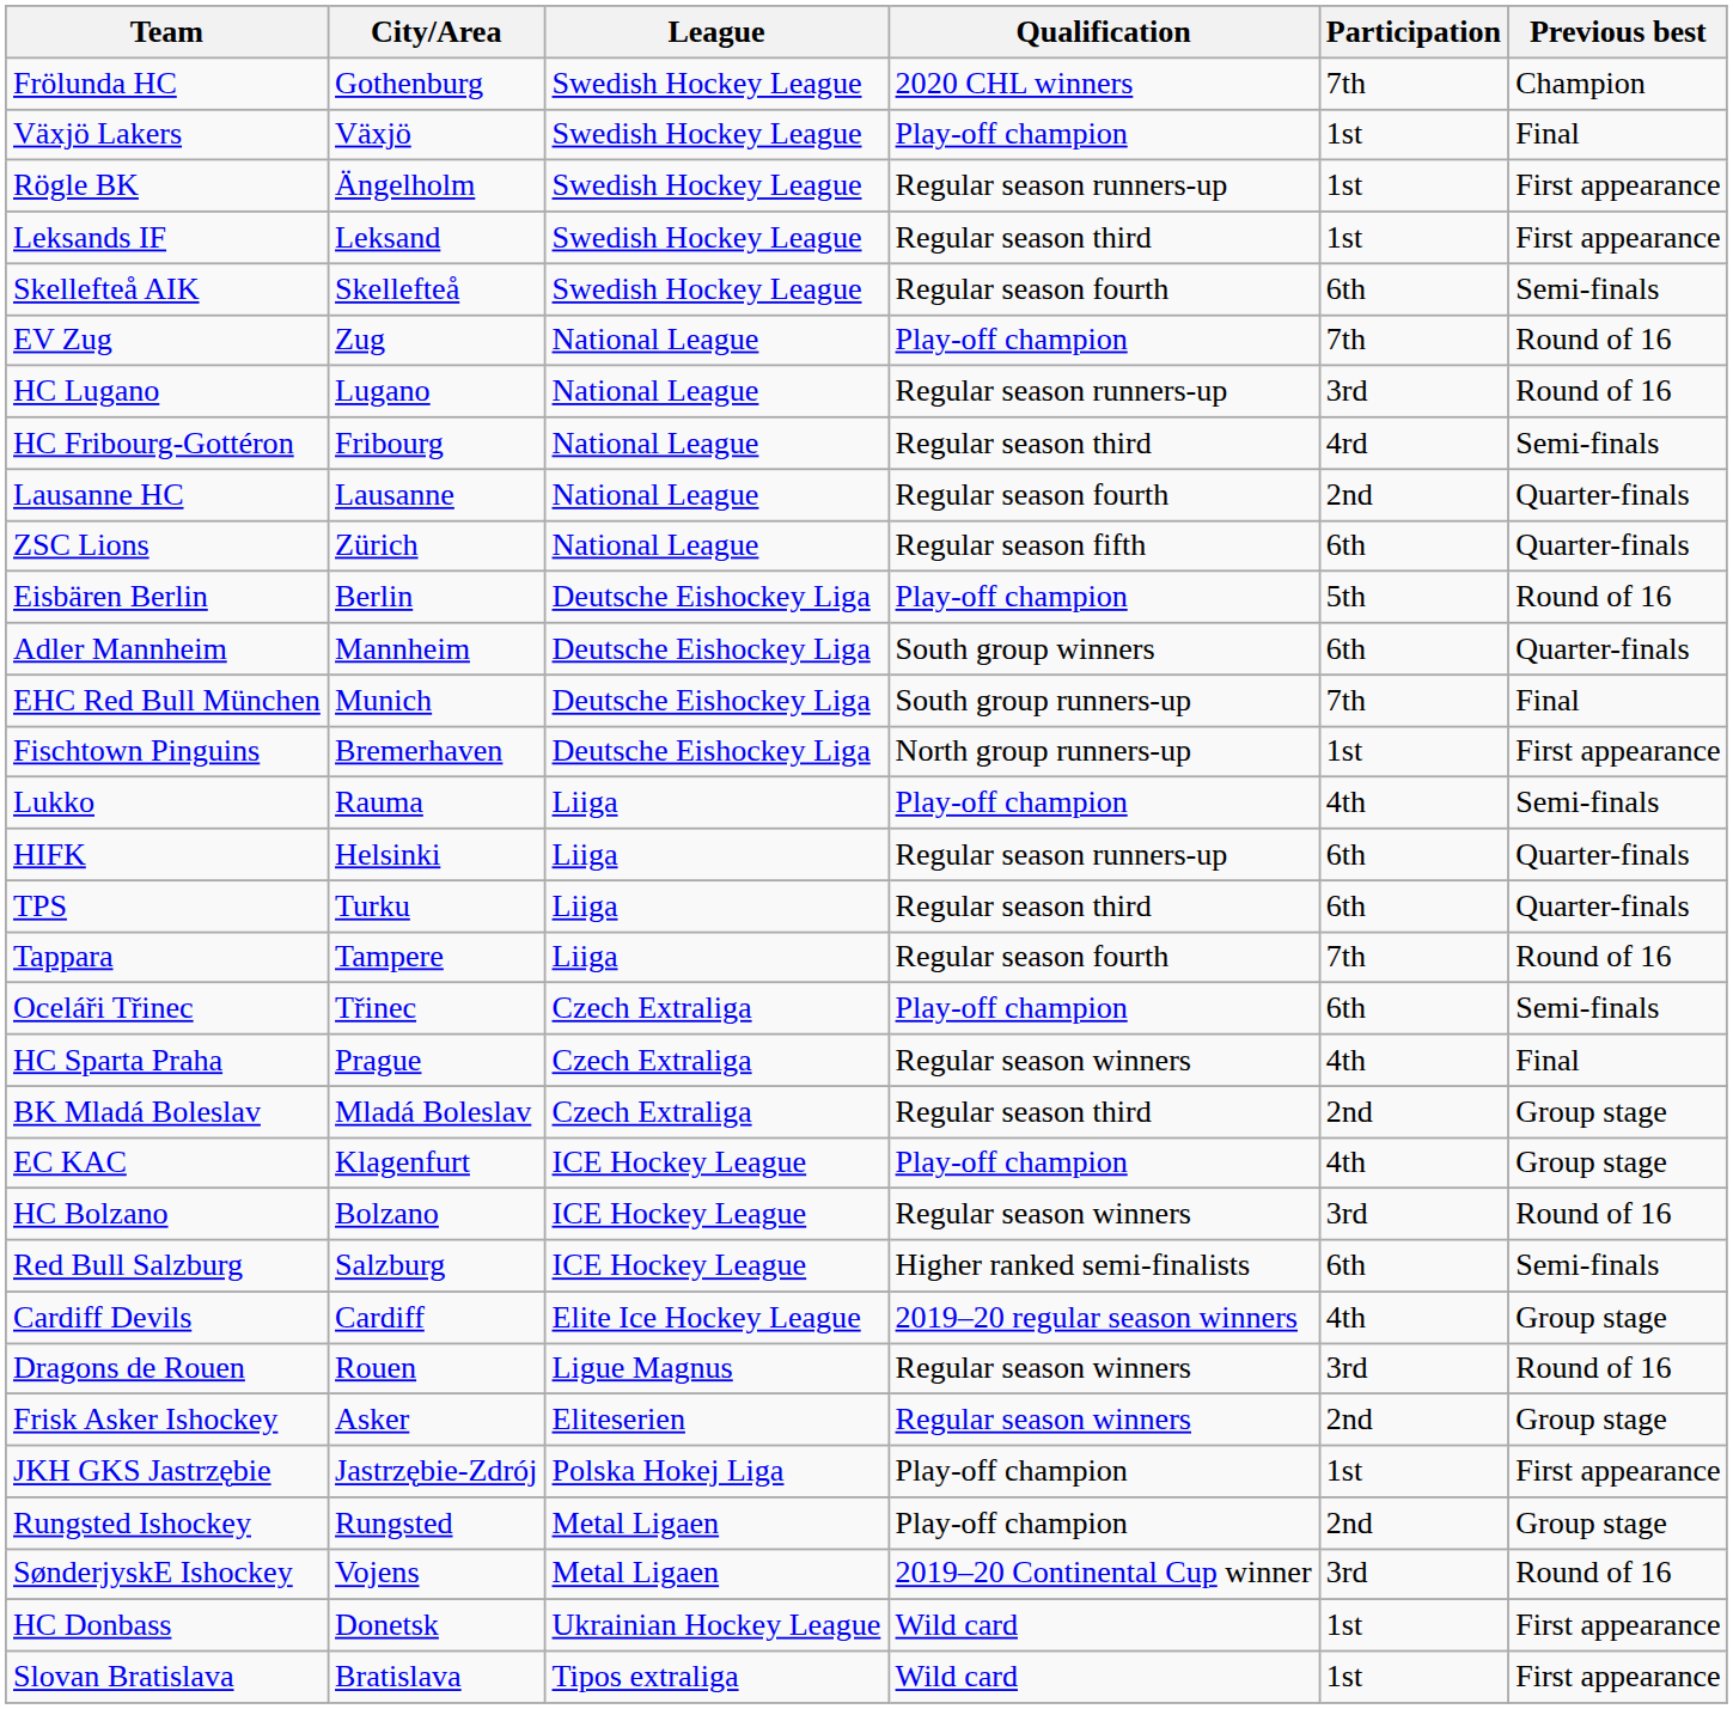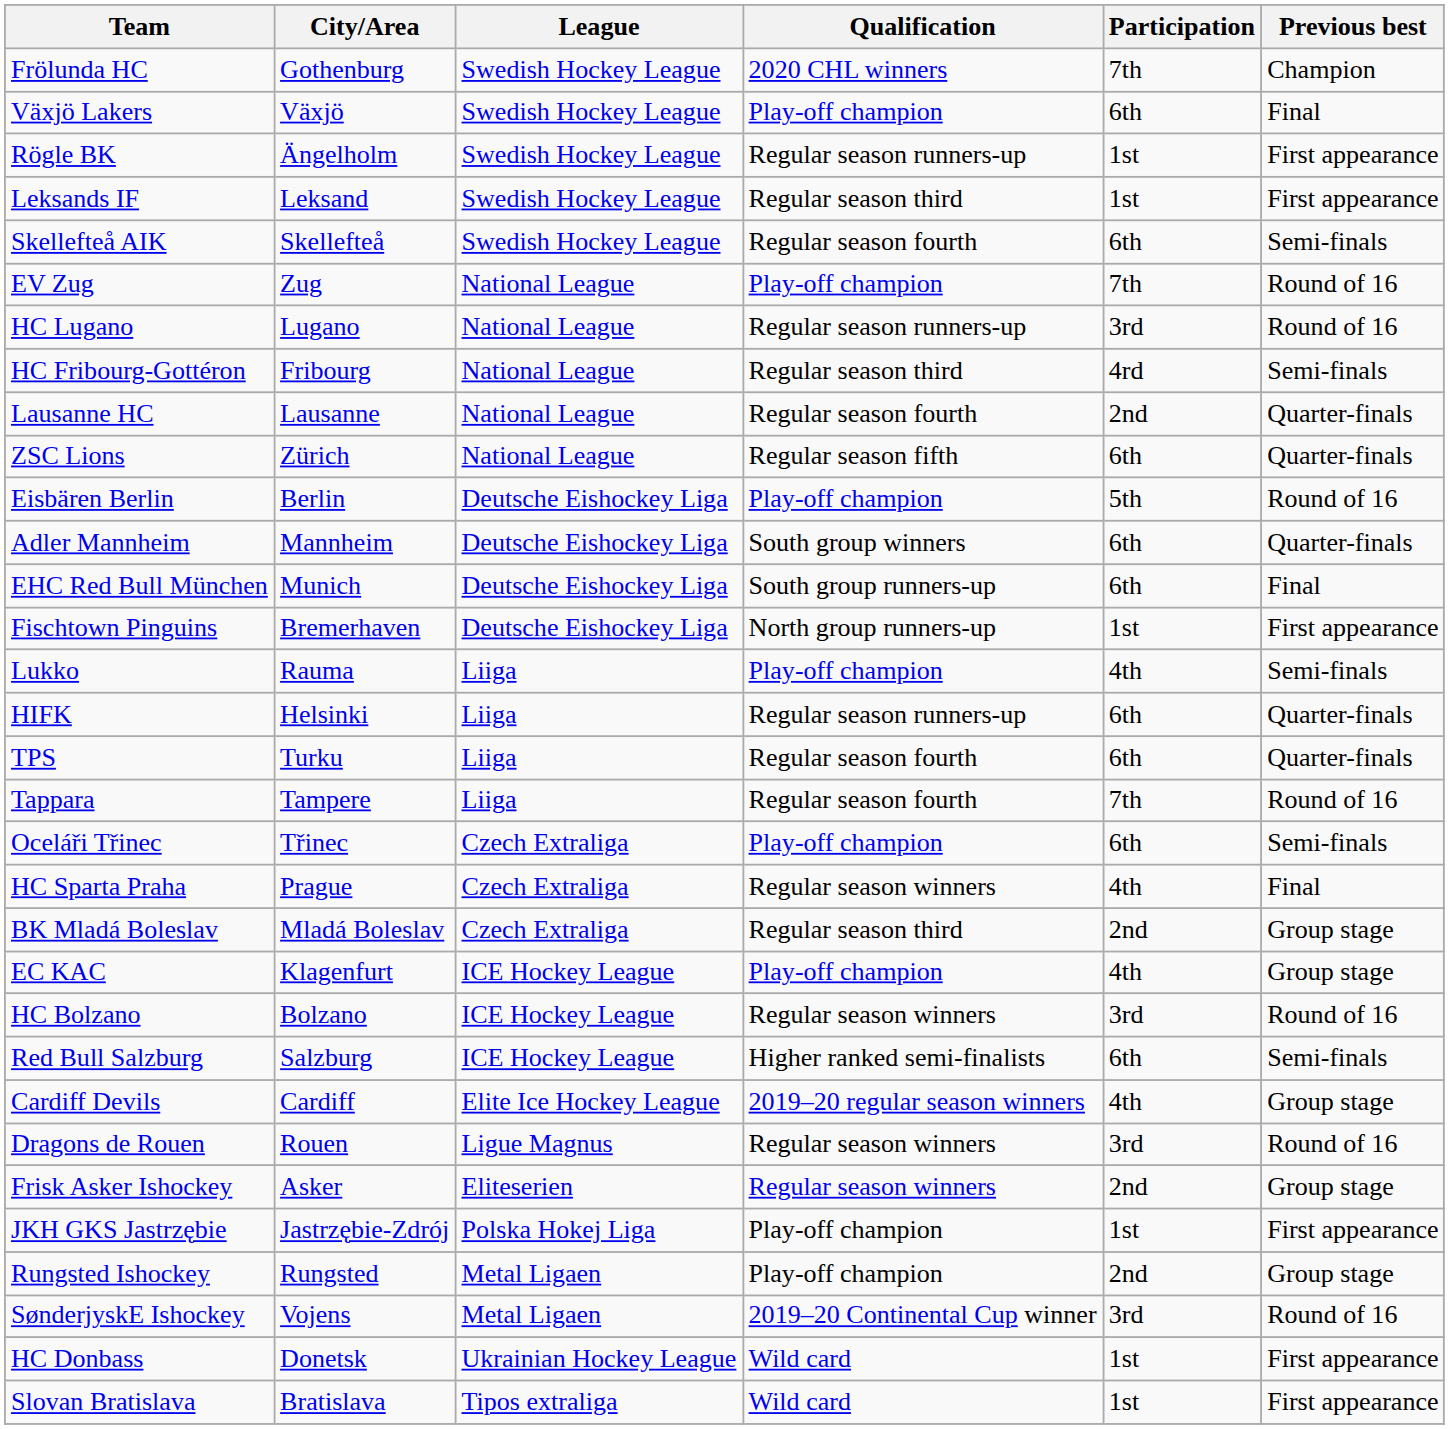Växjö Lakers | Participation: 1st -> 6th
EHC Red Bull München | Participation: 7th -> 6th
TPS | Qualification: Regular season third -> Regular season fourth
